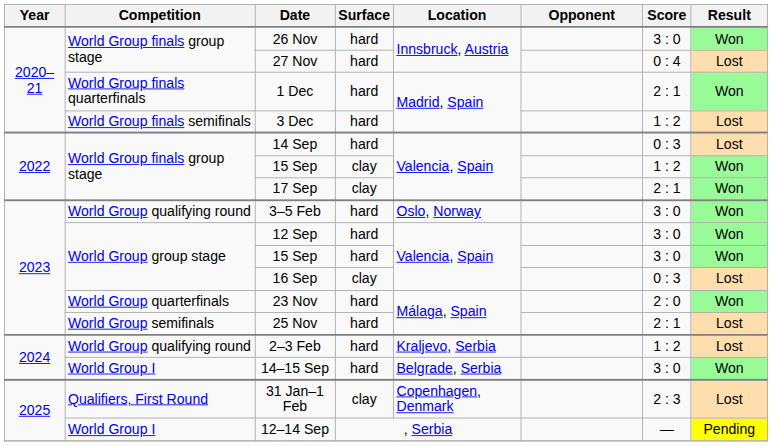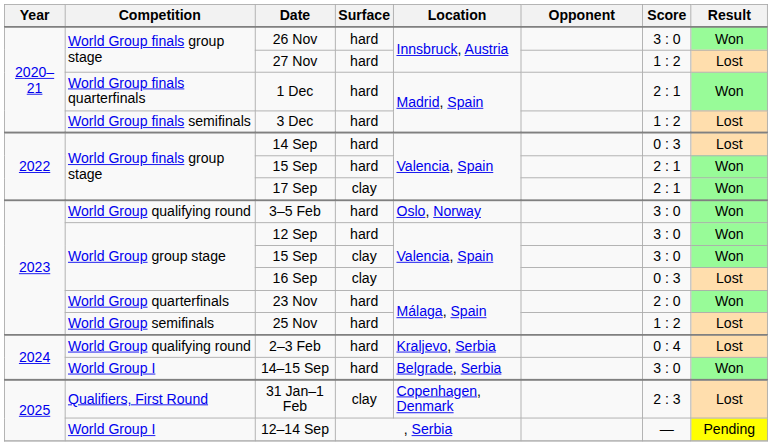27 Nov | Score: 0 : 4 -> 1 : 2
World Group finals group stage / 15 Sep | Surface: clay -> hard
World Group finals group stage / 15 Sep | Score: 1 : 2 -> 2 : 1
World Group group stage / 15 Sep | Surface: hard -> clay
25 Nov | Score: 2 : 1 -> 1 : 2
2–3 Feb | Score: 1 : 2 -> 0 : 4
